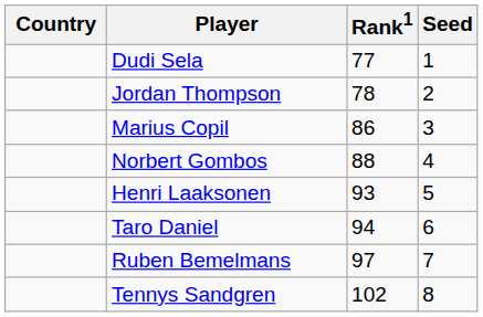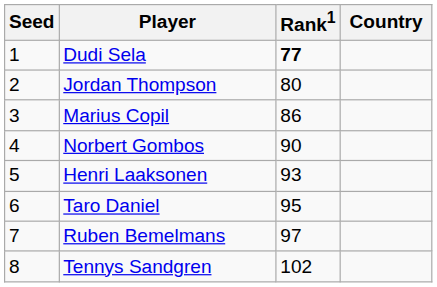columns swapped: Country <-> Seed
Dudi Sela | Rank1: normal -> bold
Jordan Thompson | Rank1: 78 -> 80
Norbert Gombos | Rank1: 88 -> 90
Taro Daniel | Rank1: 94 -> 95
